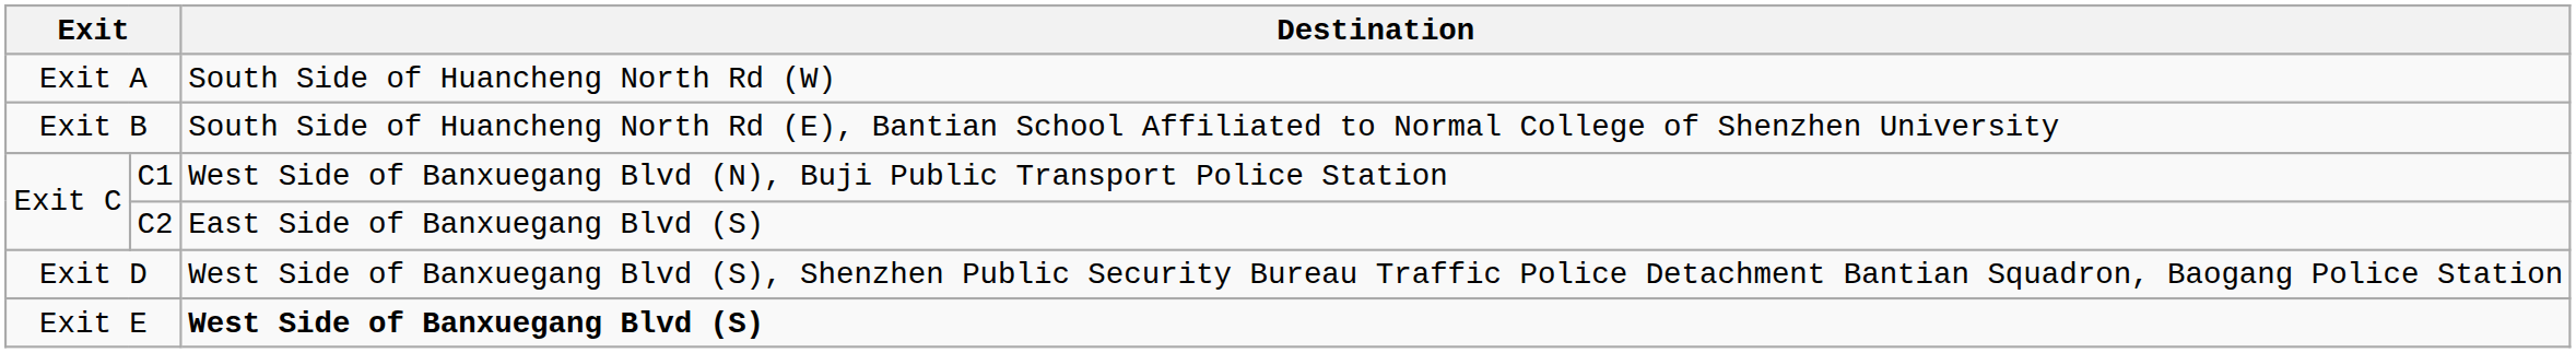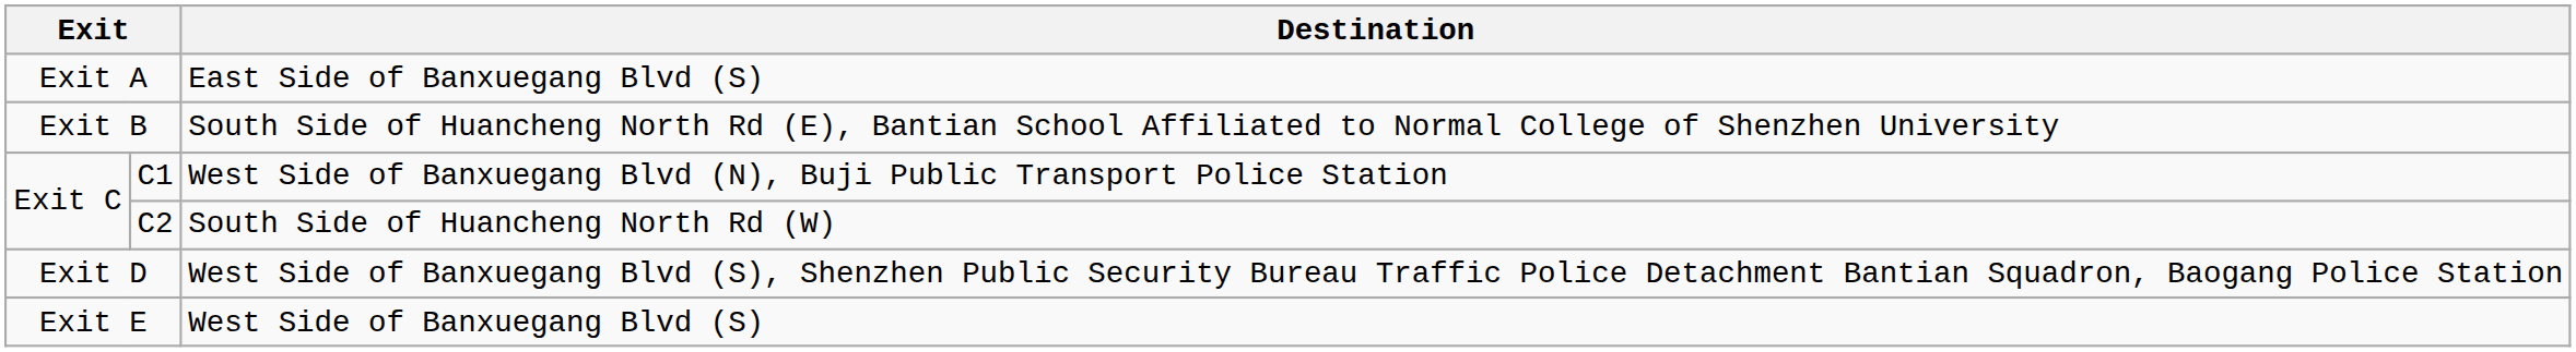Exit A | Destination: South Side of Huancheng North Rd (W) -> East Side of Banxuegang Blvd (S)
C2 | Destination: East Side of Banxuegang Blvd (S) -> South Side of Huancheng North Rd (W)
Exit E | Destination: bold -> normal
